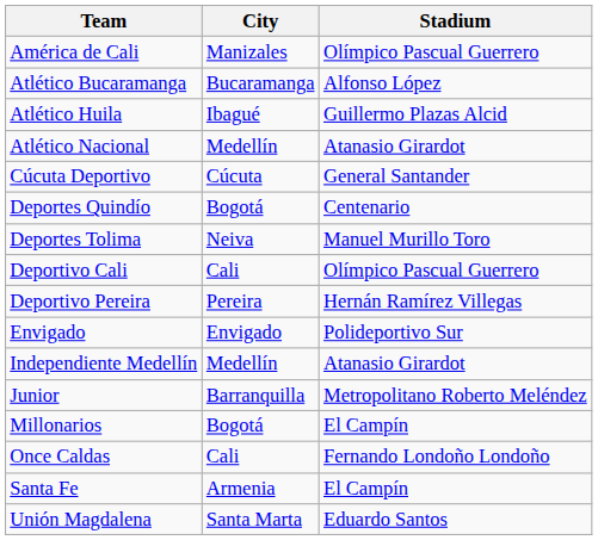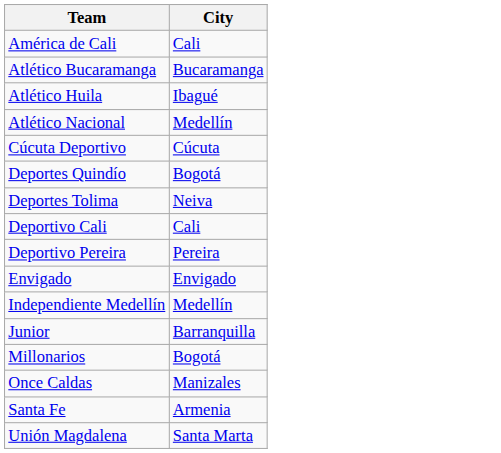- column: Stadium | Olímpico Pascual Guerrero | Alfonso López | Guillermo Plazas Alcid | Atanasio Girardot | General Santander | Centenario | Manuel Murillo Toro | Olímpico Pascual Guerrero | Hernán Ramírez Villegas | Polideportivo Sur | Atanasio Girardot | Metropolitano Roberto Meléndez | El Campín | Fernando Londoño Londoño | El Campín | Eduardo Santos
América de Cali | City: Manizales -> Cali
Once Caldas | City: Cali -> Manizales
